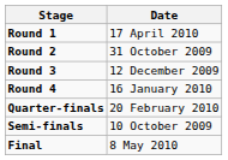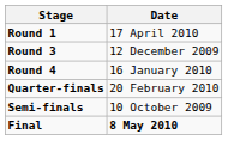- row: Round 2 | 31 October 2009
Final | Date: normal -> bold
